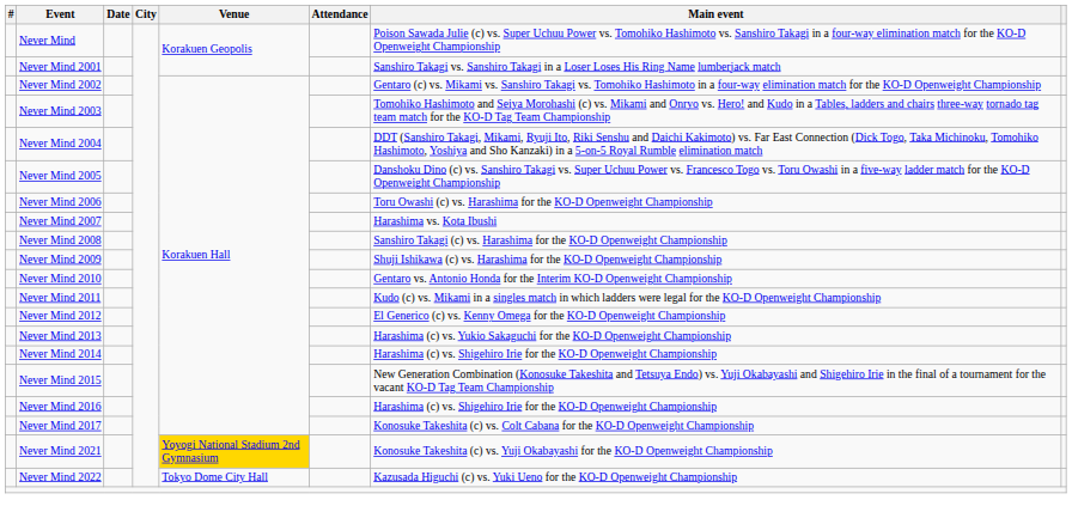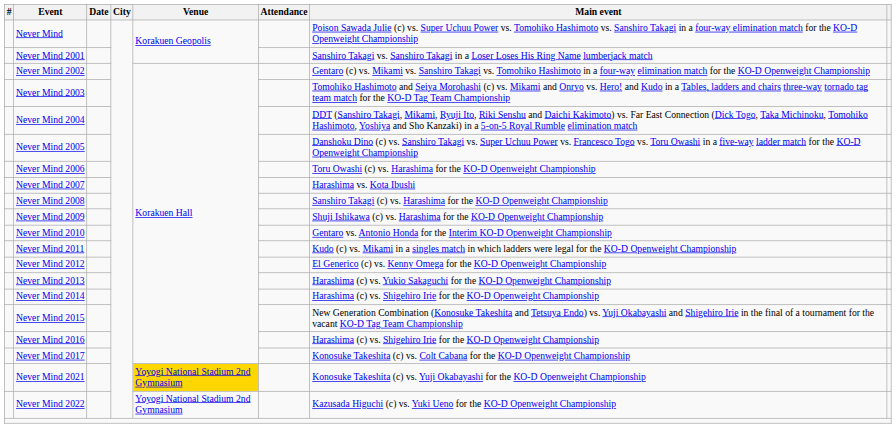Never Mind 2022 | Venue: Tokyo Dome City Hall -> Yoyogi National Stadium 2nd Gymnasium
